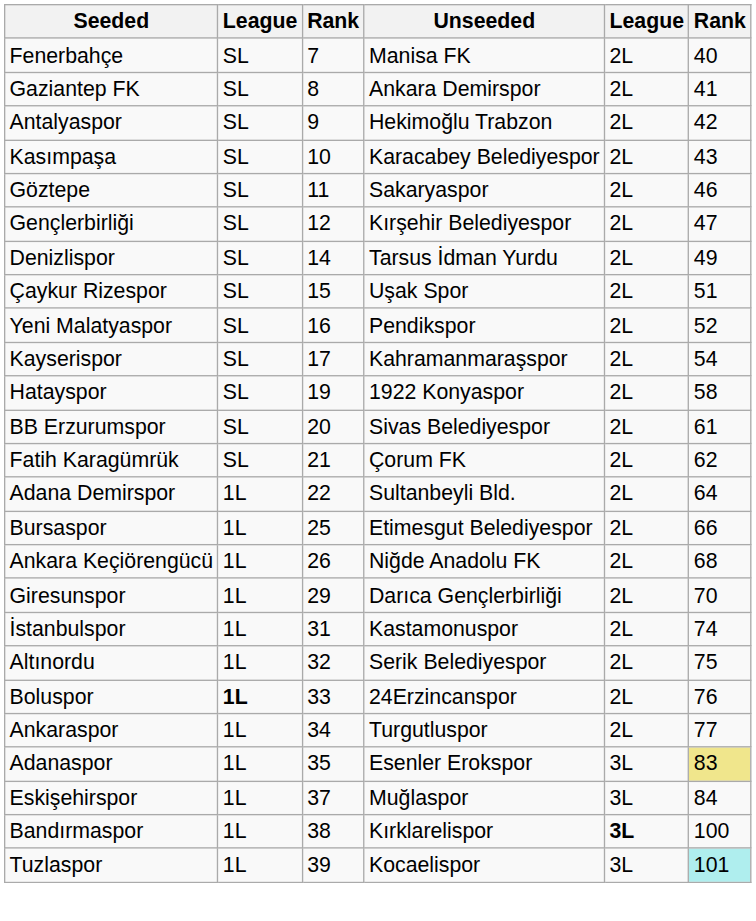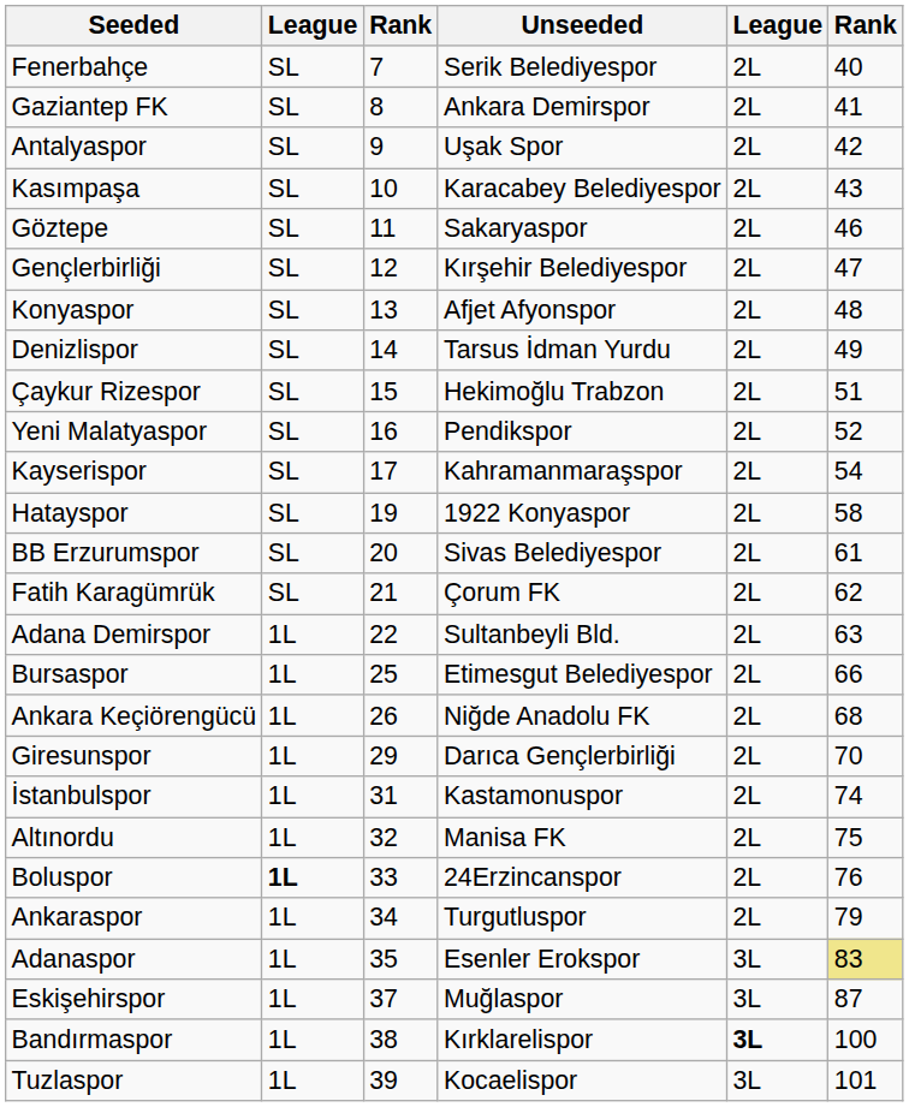Fenerbahçe | Unseeded: Manisa FK -> Serik Belediyespor
Antalyaspor | Unseeded: Hekimoğlu Trabzon -> Uşak Spor
+ row: Konyaspor | SL | 13 | Afjet Afyonspor | 2L | 48
Çaykur Rizespor | Unseeded: Uşak Spor -> Hekimoğlu Trabzon
Adana Demirspor | column 6: 64 -> 63
Altınordu | Unseeded: Serik Belediyespor -> Manisa FK
Ankaraspor | column 6: 77 -> 79
Eskişehirspor | column 6: 84 -> 87
Tuzlaspor | column 6: paleturquoise background -> no background
